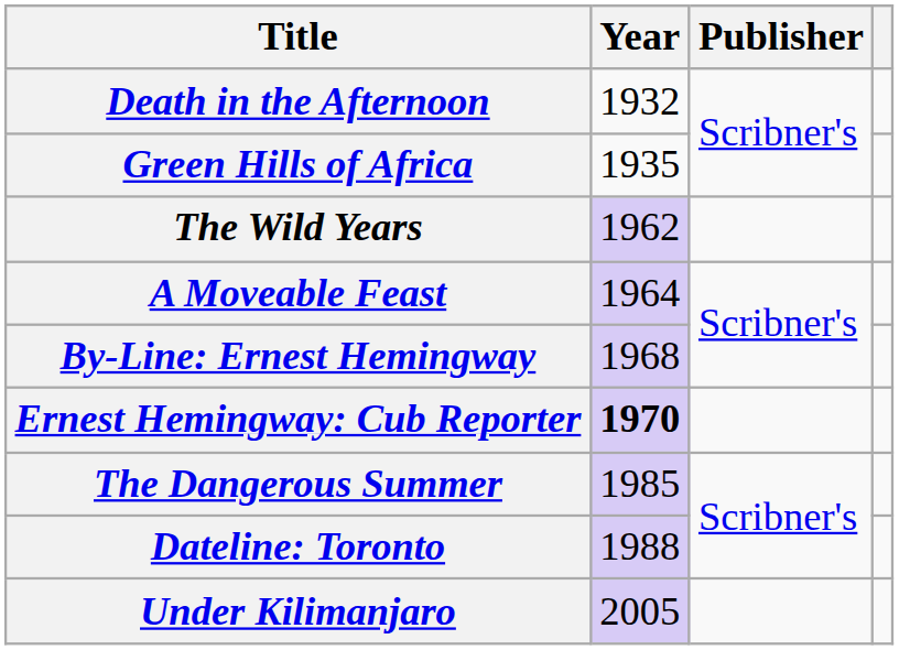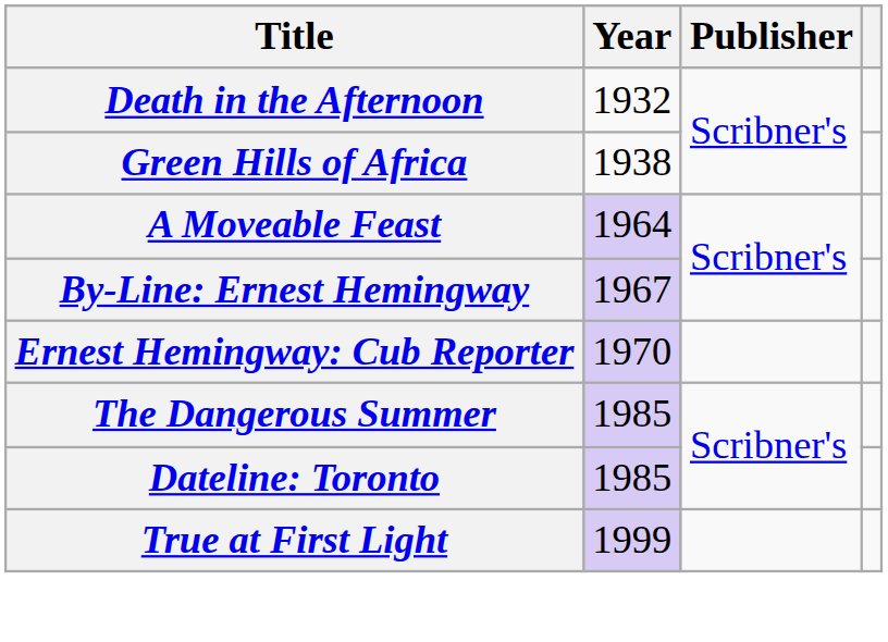Green Hills of Africa | Year: 1935 -> 1938
- row: The Wild Years | 1962
By-Line: Ernest Hemingway | Year: 1968 -> 1967
Ernest Hemingway: Cub Reporter | Year: bold -> normal
Dateline: Toronto | Year: 1988 -> 1985
+ row: True at First Light | 1999
- row: Under Kilimanjaro | 2005
